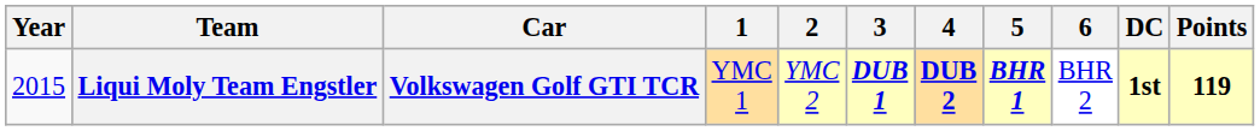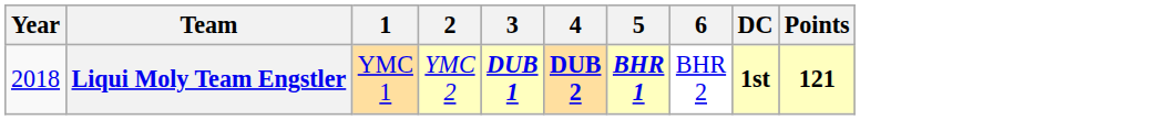- column: Car | Volkswagen Golf GTI TCR
Liqui Moly Team Engstler | Year: 2015 -> 2018
Liqui Moly Team Engstler | Points: 119 -> 121
